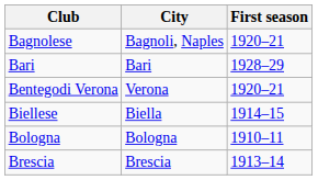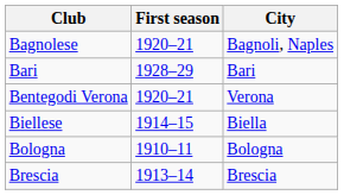columns swapped: City <-> First season
